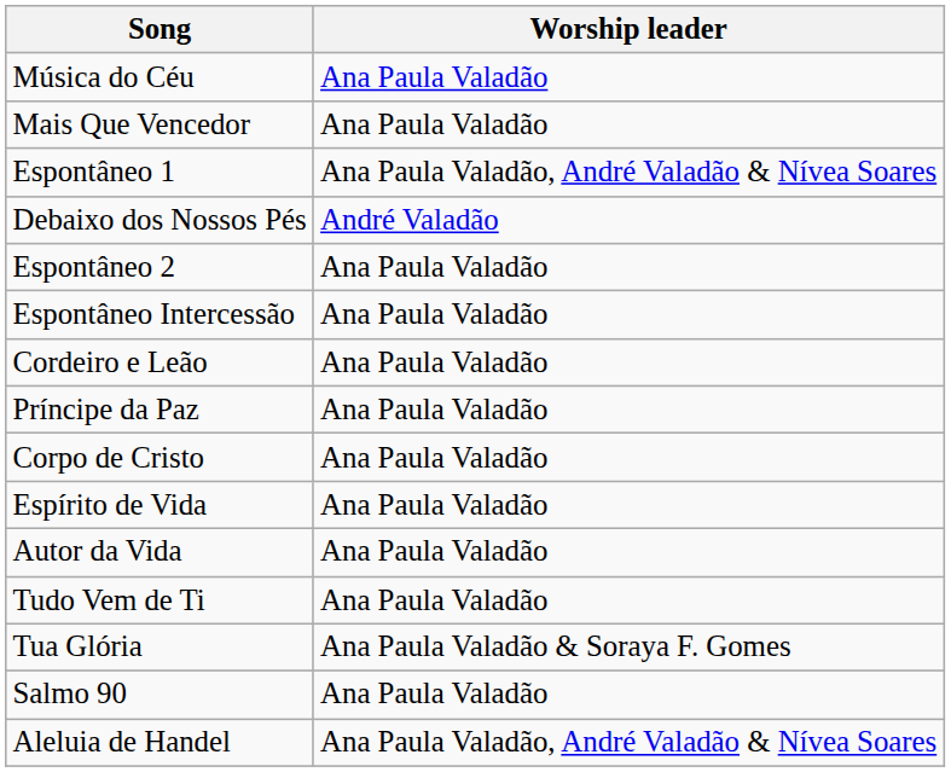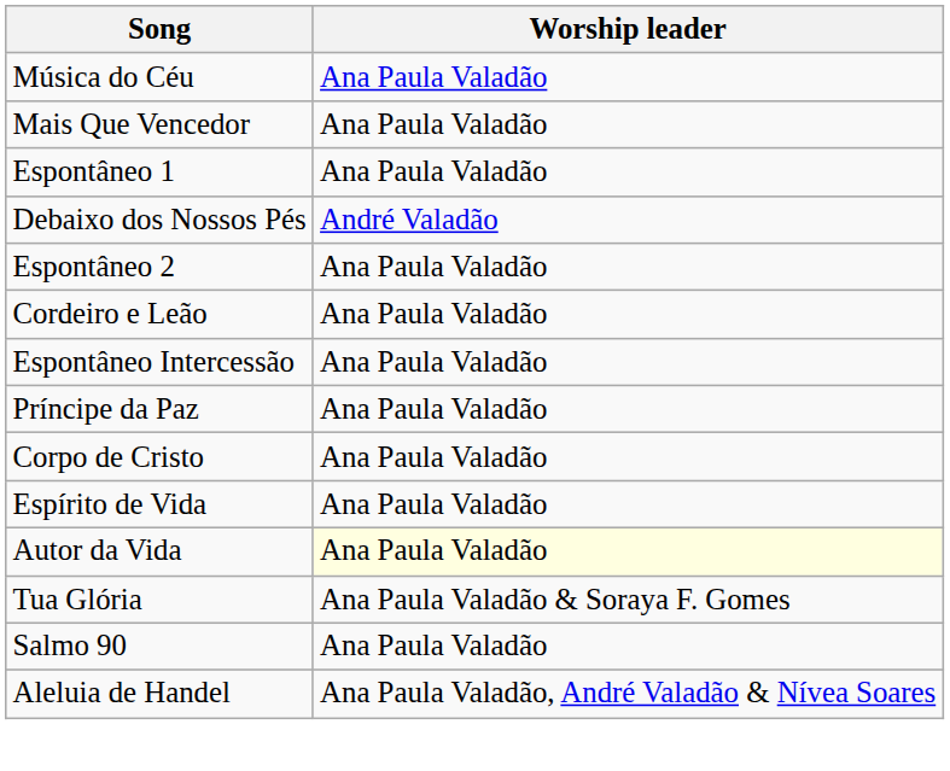Espontâneo 1 | Worship leader: Ana Paula Valadão, André Valadão & Nívea Soares -> Ana Paula Valadão
rows swapped: Cordeiro e Leão <-> Espontâneo Intercessão
Autor da Vida | Worship leader: no background -> lightyellow background
- row: Tudo Vem de Ti | Ana Paula Valadão
